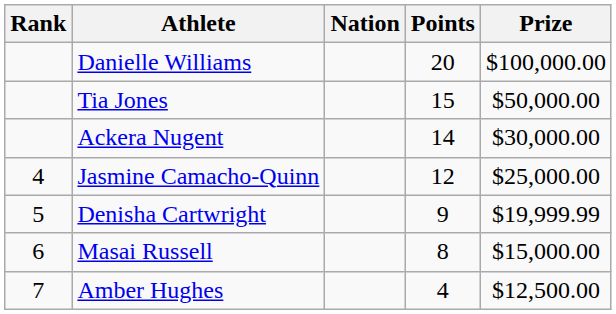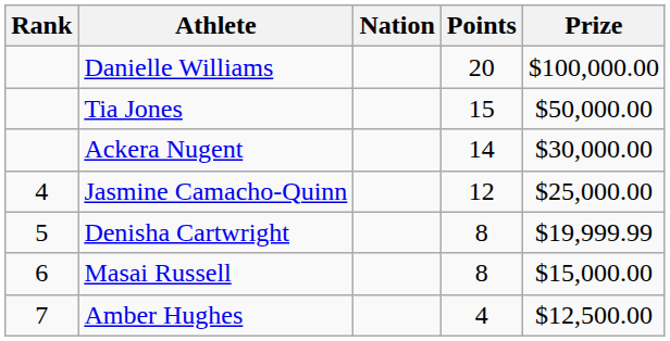Denisha Cartwright | Points: 9 -> 8
